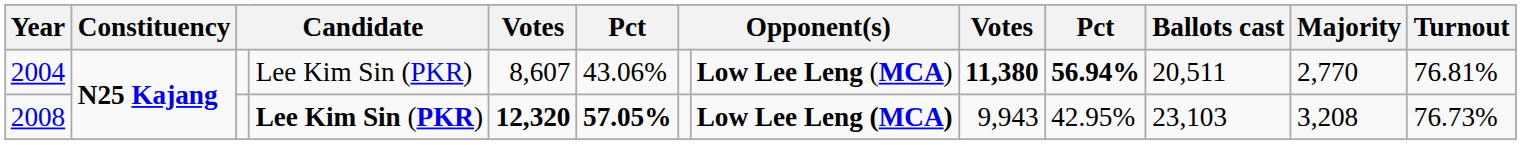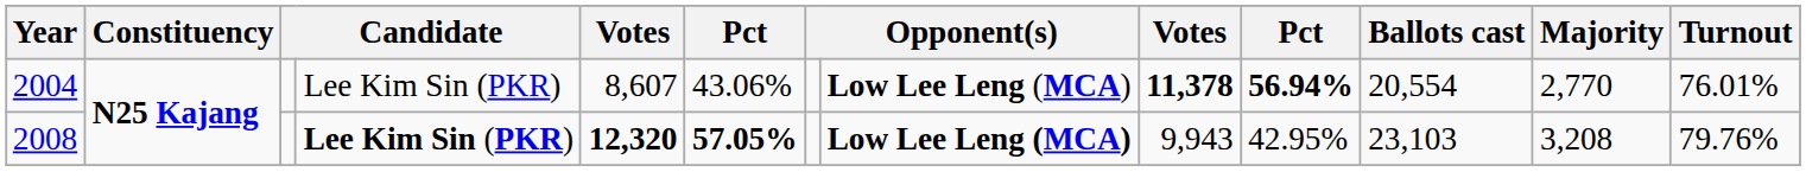2004 | column 9: 11,380 -> 11,378
2004 | Ballots cast: 20,511 -> 20,554
2004 | Turnout: 76.81% -> 76.01%
2008 | Turnout: 76.73% -> 79.76%
